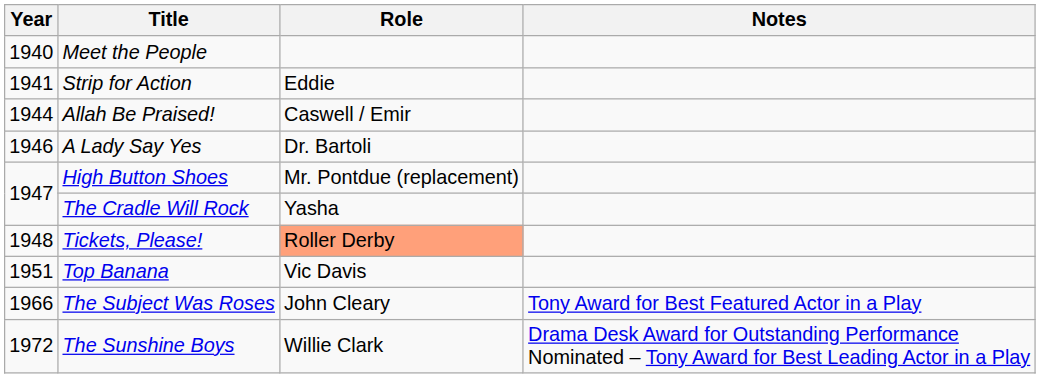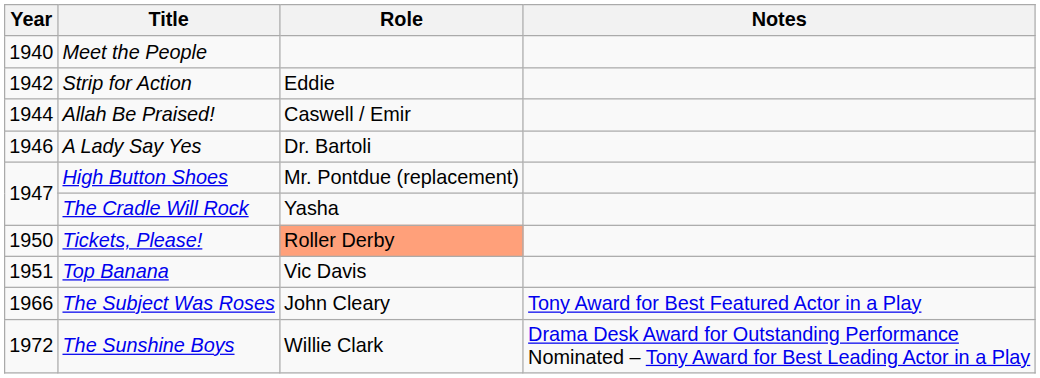Strip for Action | Year: 1941 -> 1942
Tickets, Please! | Year: 1948 -> 1950
